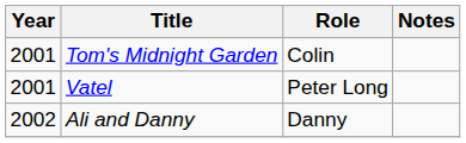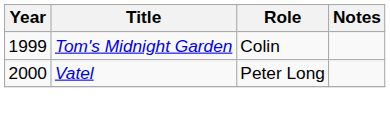Tom's Midnight Garden | Year: 2001 -> 1999
Vatel | Year: 2001 -> 2000
- row: 2002 | Ali and Danny | Danny
